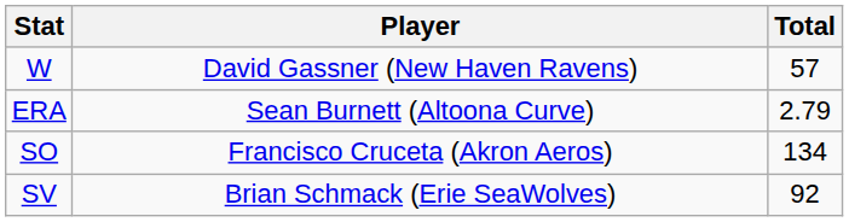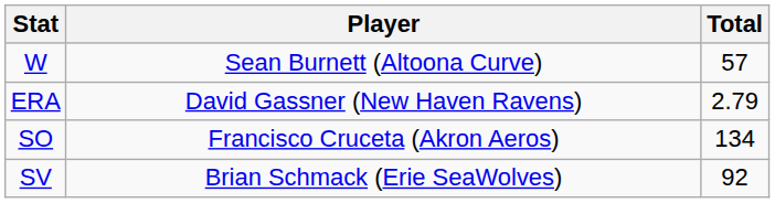W | Player: David Gassner (New Haven Ravens) -> Sean Burnett (Altoona Curve)
ERA | Player: Sean Burnett (Altoona Curve) -> David Gassner (New Haven Ravens)
